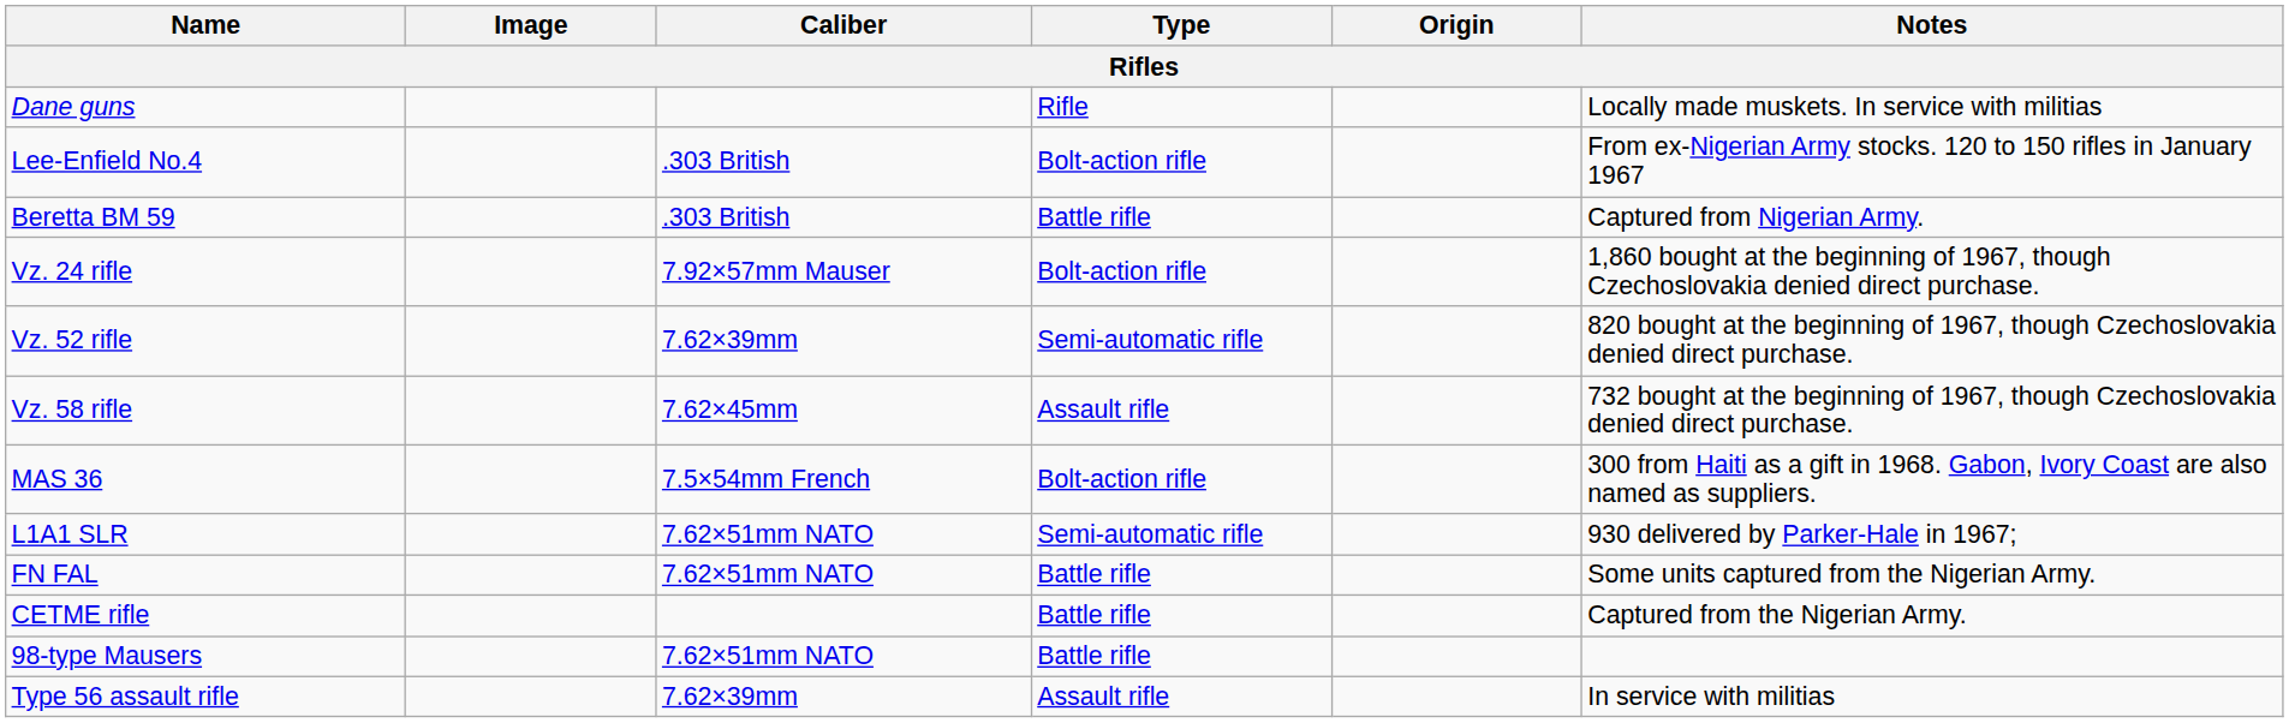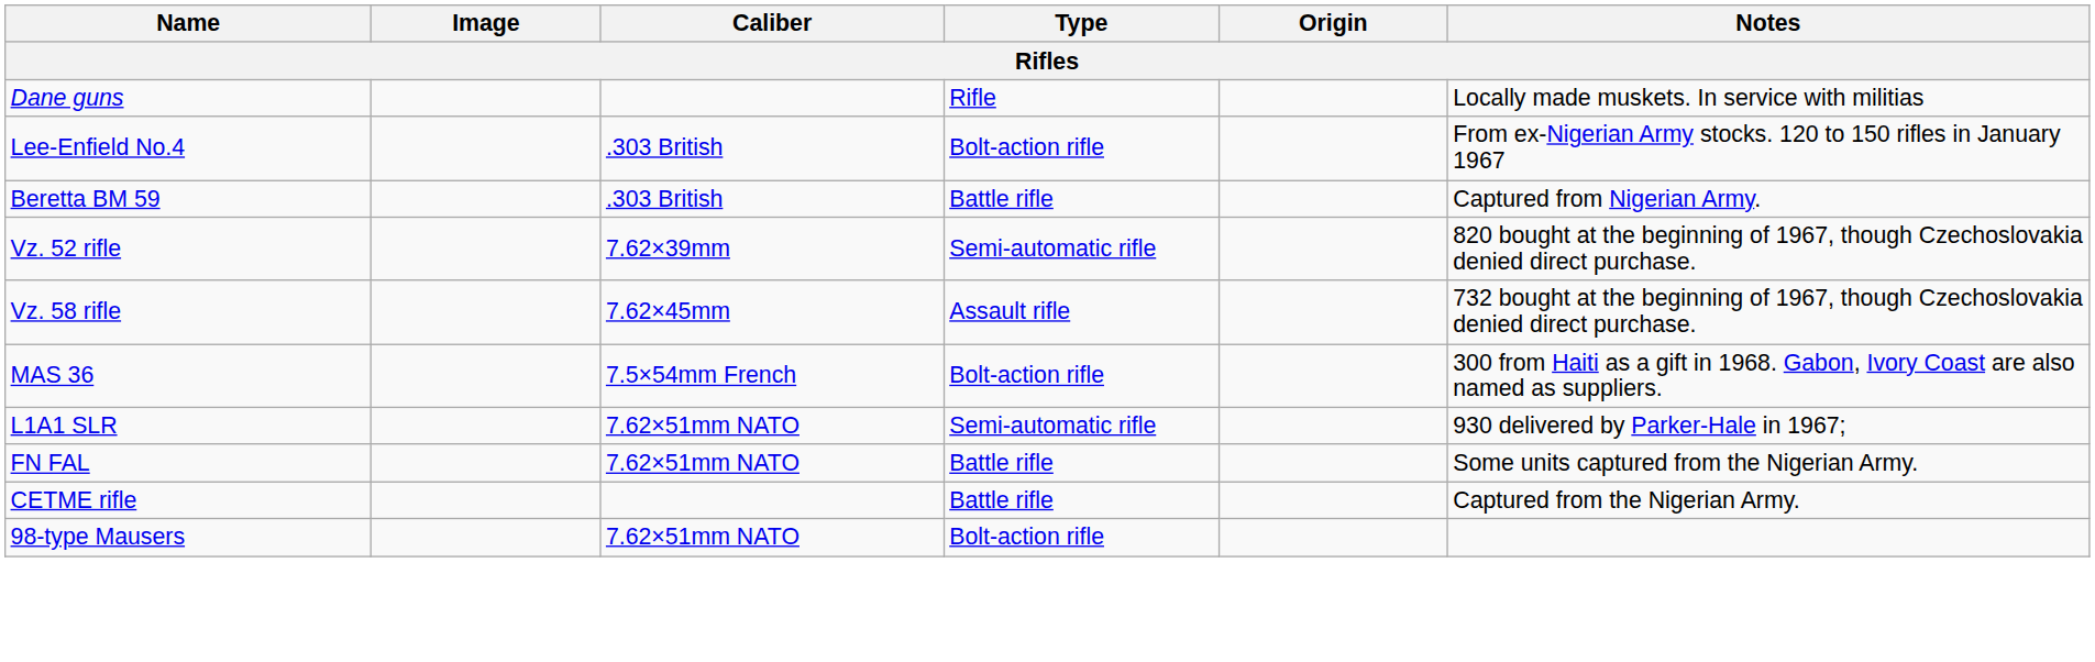- row: Vz. 24 rifle | 7.92×57mm Mauser | Bolt-action rifle | 1,860 bought at the beginning of 1967, though Czechoslovakia denied direct purchase.
98-type Mausers | Type: Battle rifle -> Bolt-action rifle
- row: Type 56 assault rifle | 7.62×39mm | Assault rifle | In service with militias
